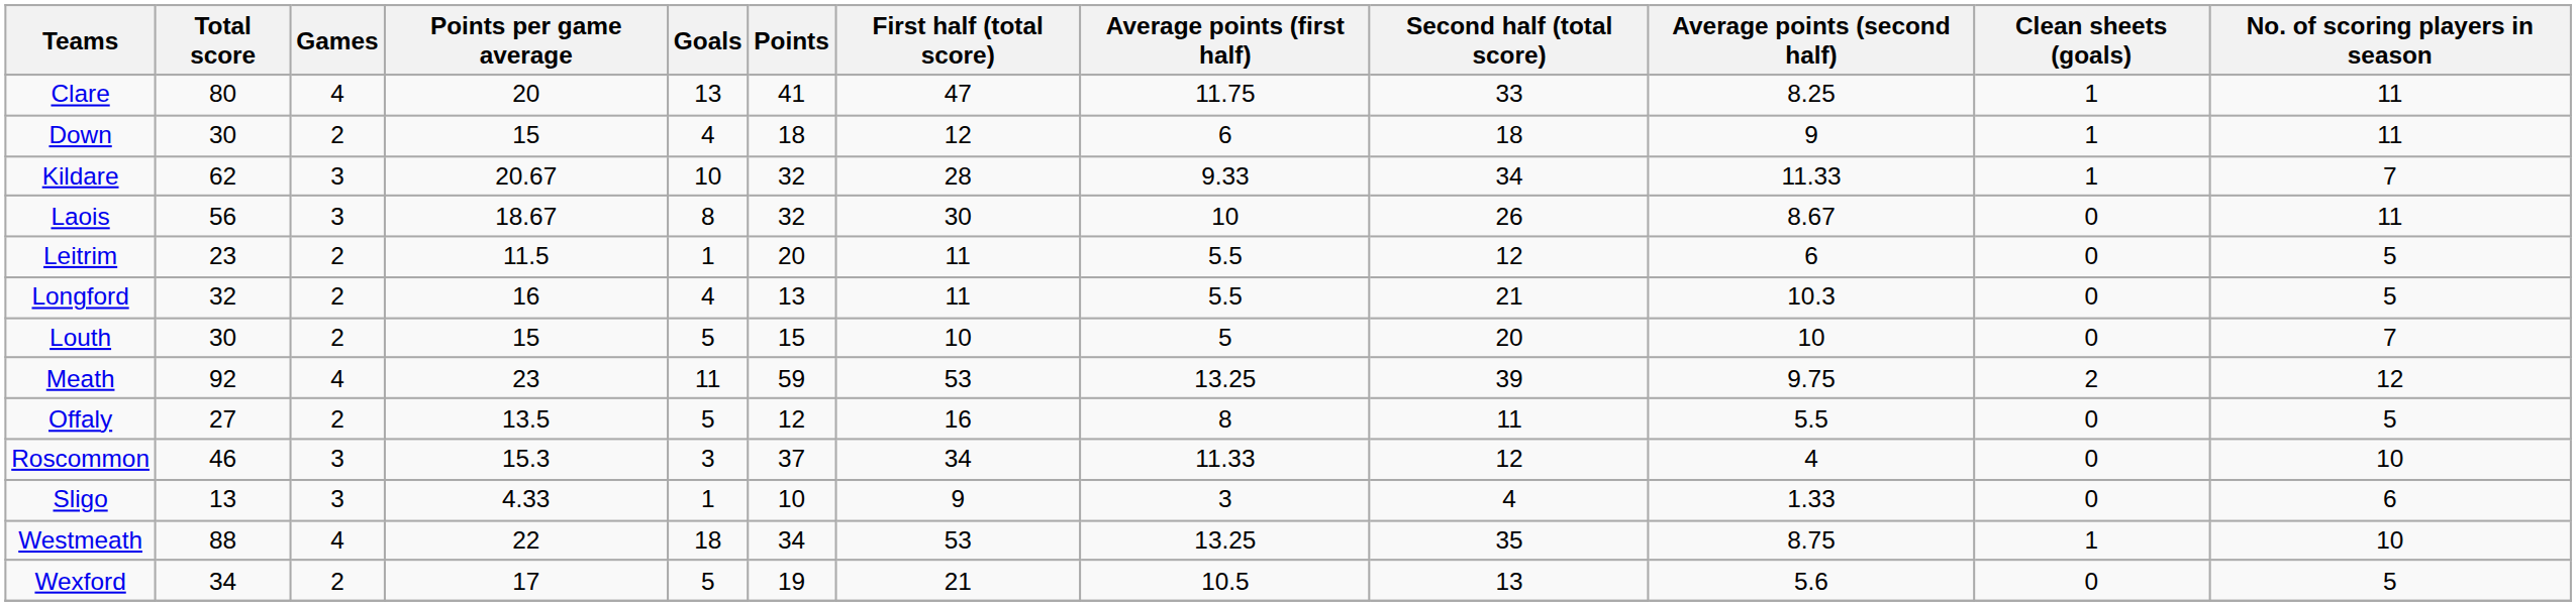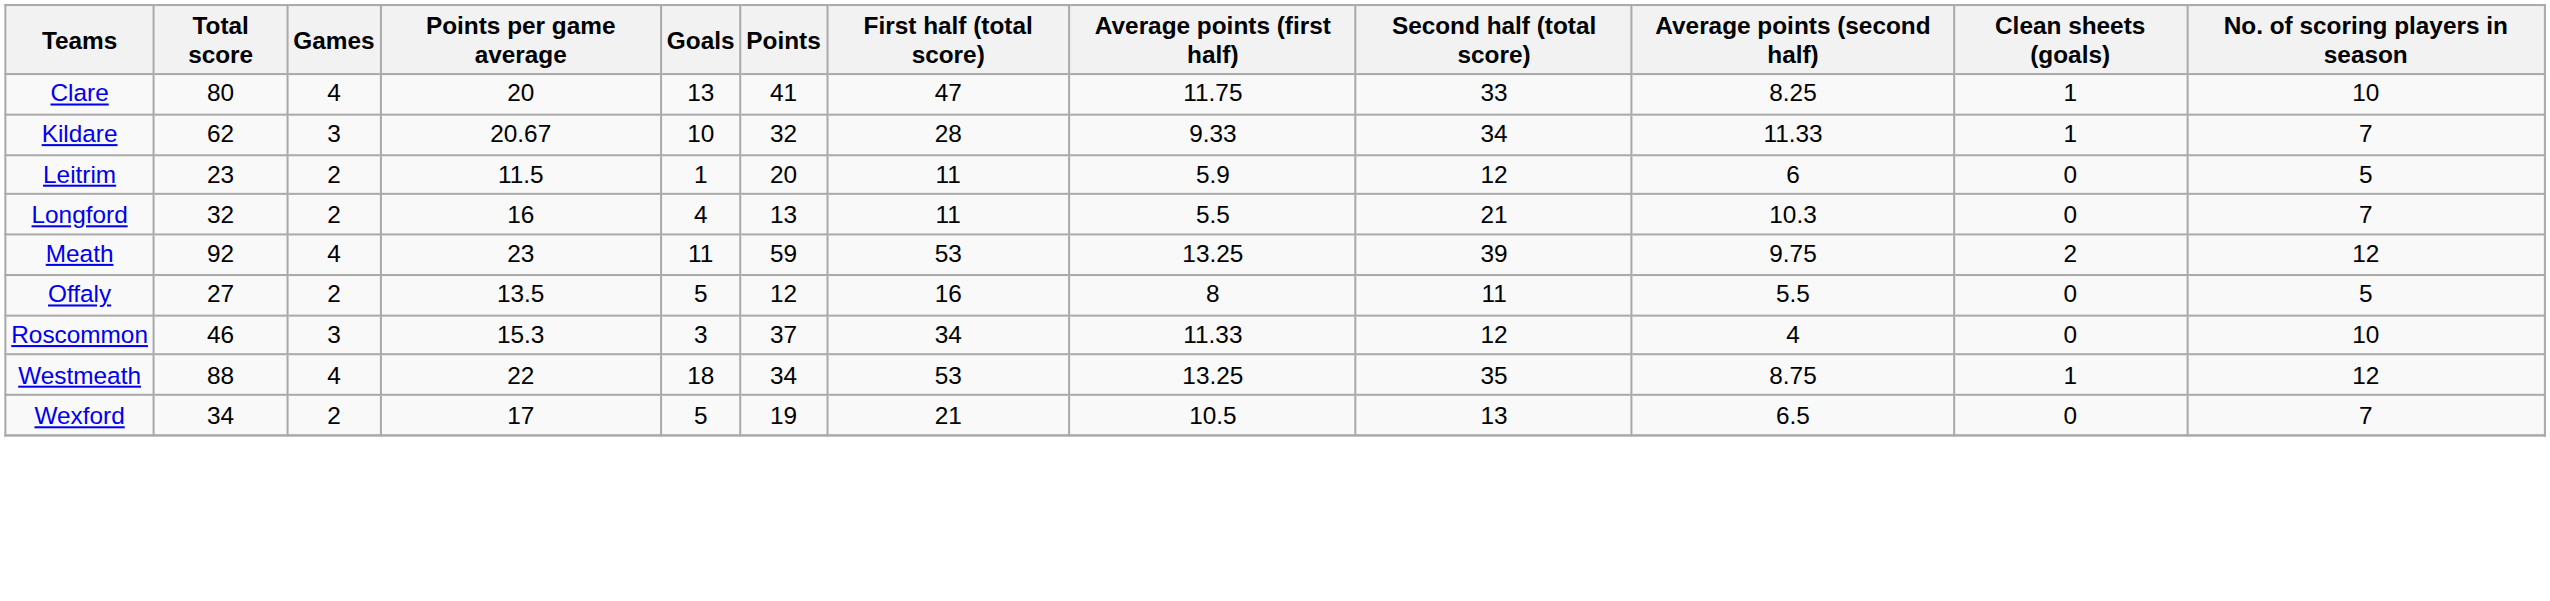Clare | No. of scoring players in season: 11 -> 10
- row: Down | 30 | 2 | 15 | 4 | 18 | 12 | 6 | 18 | 9 | 1 | 11
- row: Laois | 56 | 3 | 18.67 | 8 | 32 | 30 | 10 | 26 | 8.67 | 0 | 11
Leitrim | Average points (first half): 5.5 -> 5.9
Longford | No. of scoring players in season: 5 -> 7
- row: Louth | 30 | 2 | 15 | 5 | 15 | 10 | 5 | 20 | 10 | 0 | 7
- row: Sligo | 13 | 3 | 4.33 | 1 | 10 | 9 | 3 | 4 | 1.33 | 0 | 6
Westmeath | No. of scoring players in season: 10 -> 12
Wexford | Average points (second half): 5.6 -> 6.5
Wexford | No. of scoring players in season: 5 -> 7
